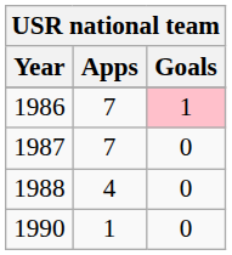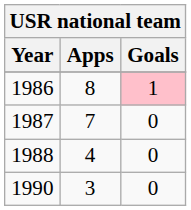1986 | Apps: 7 -> 8
1990 | Apps: 1 -> 3
